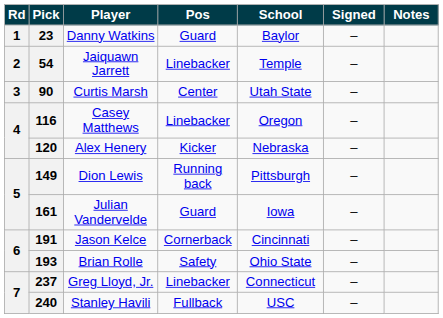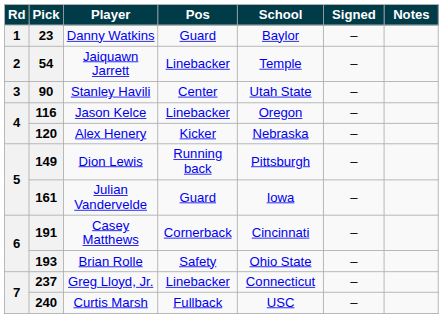90 | Player: Curtis Marsh -> Stanley Havili
116 | Player: Casey Matthews -> Jason Kelce
191 | Player: Jason Kelce -> Casey Matthews
240 | Player: Stanley Havili -> Curtis Marsh
